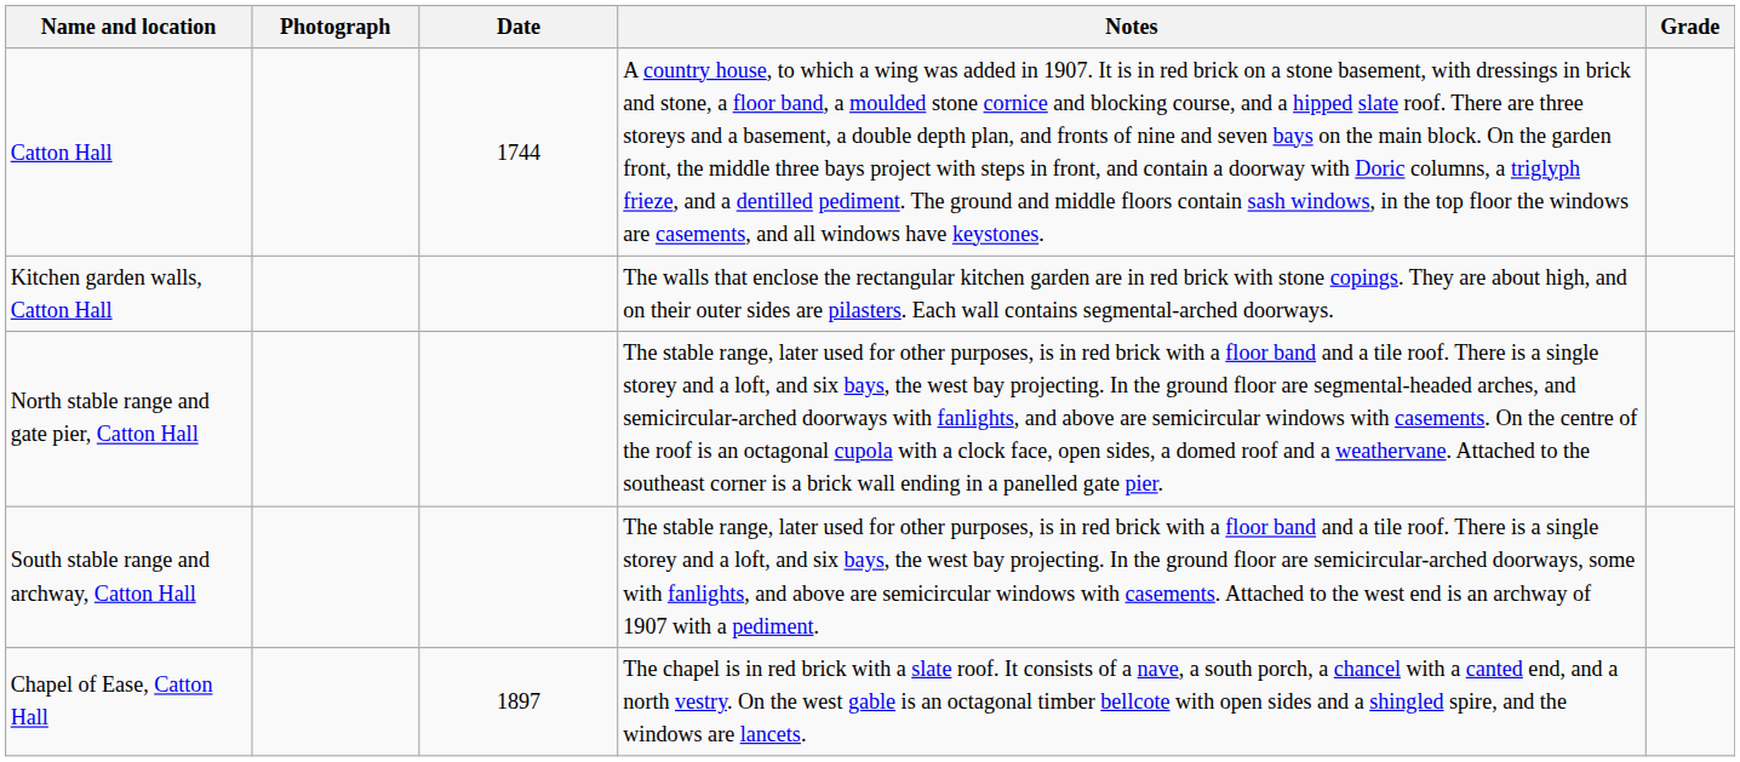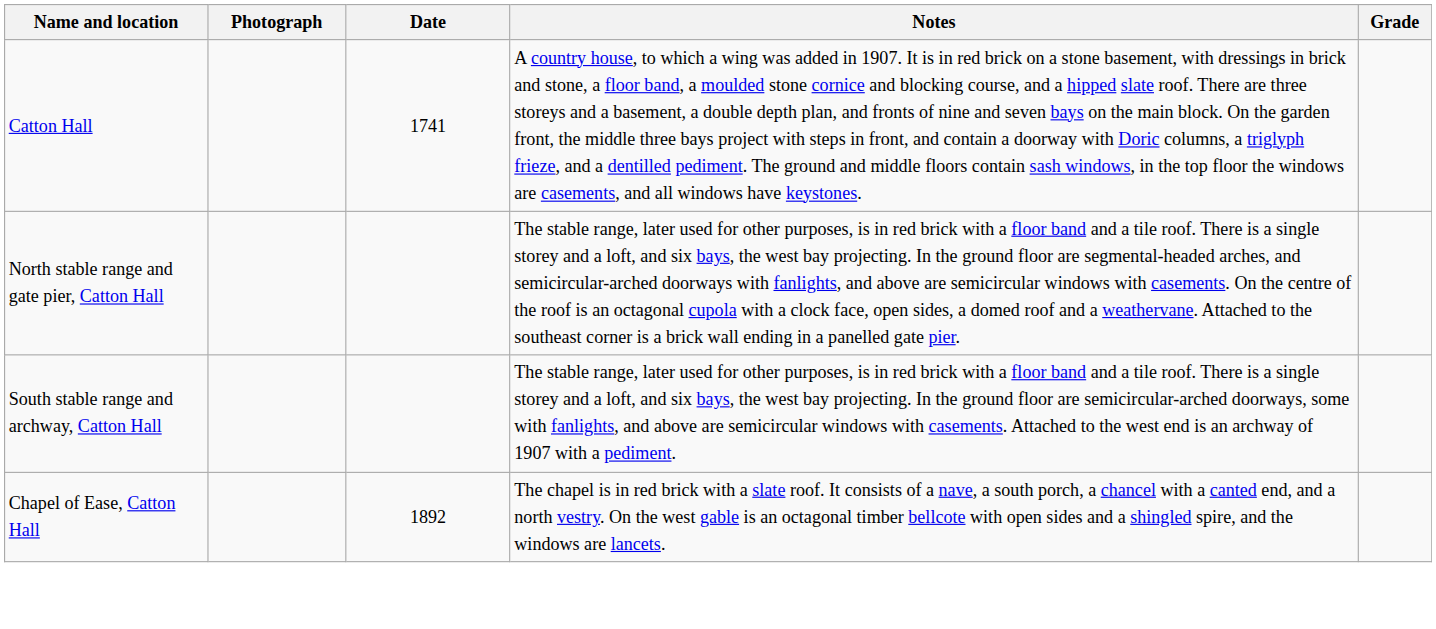Catton Hall | Date: 1744 -> 1741
- row: Kitchen garden walls, Catton Hall | The walls that enclose the rectangular kitchen garden are in red brick with stone copings. They are about high, and on their outer sides are pilasters. Each wall contains segmental-arched doorways.
Chapel of Ease, Catton Hall | Date: 1897 -> 1892
